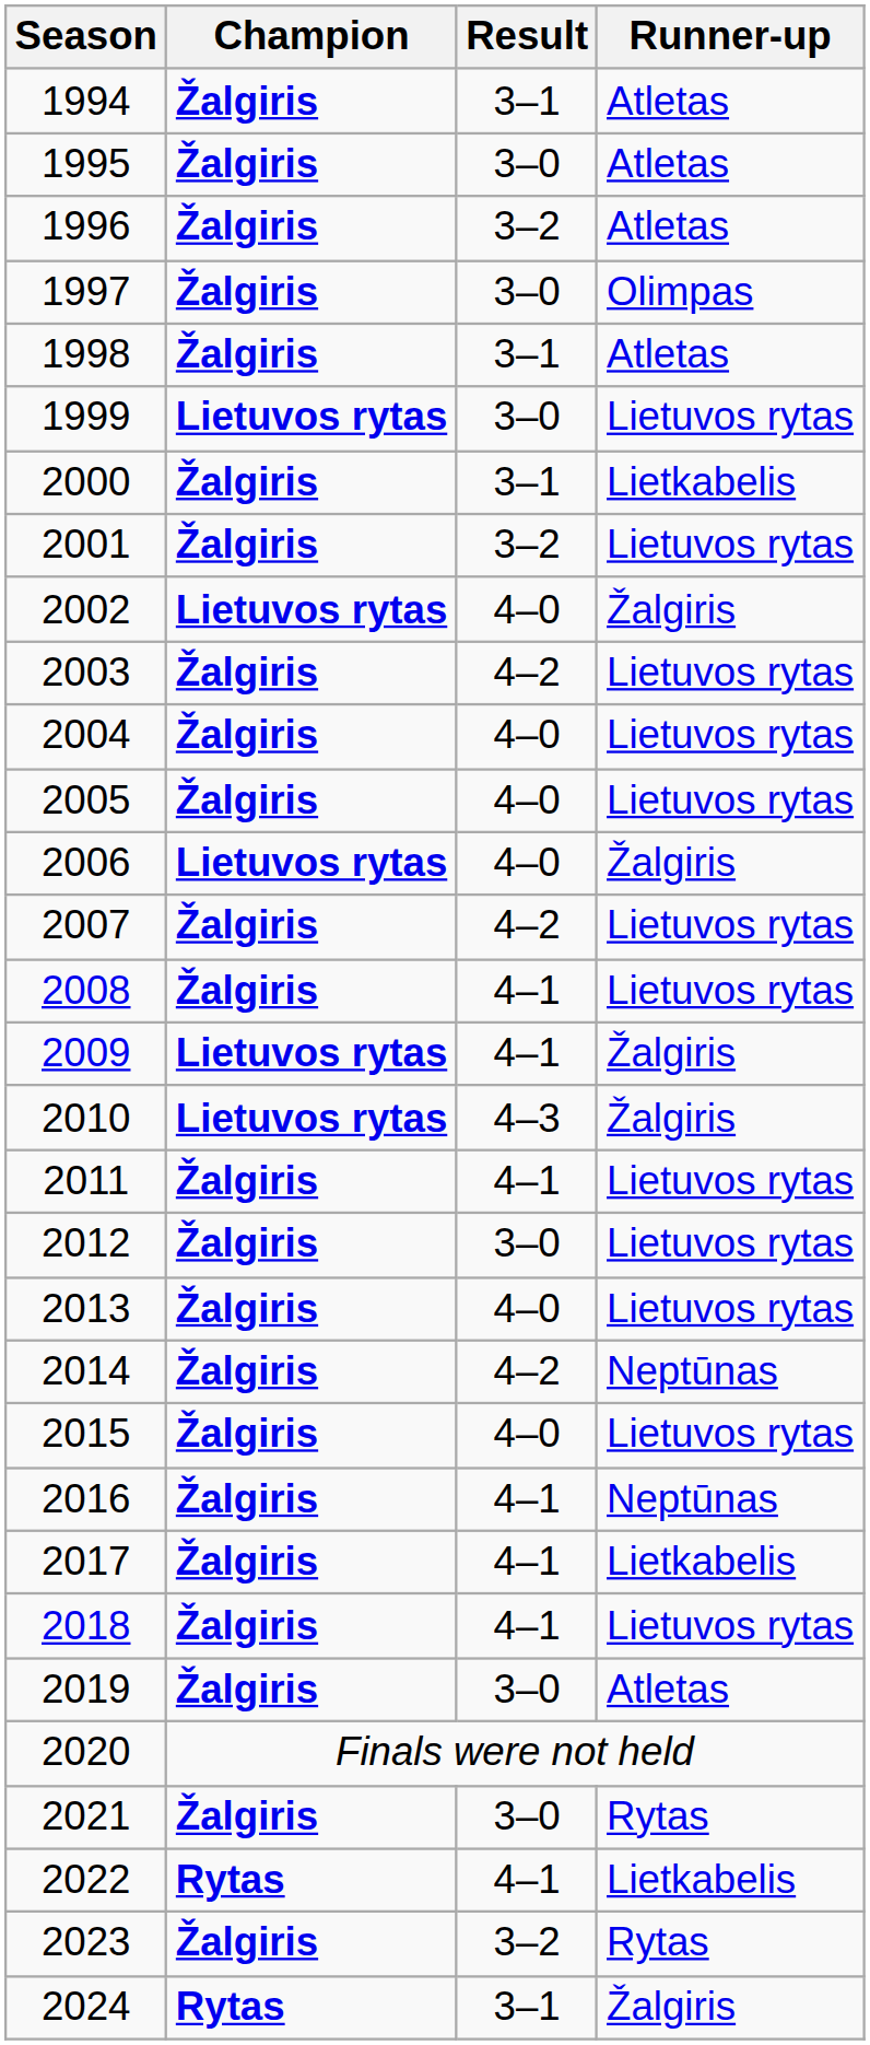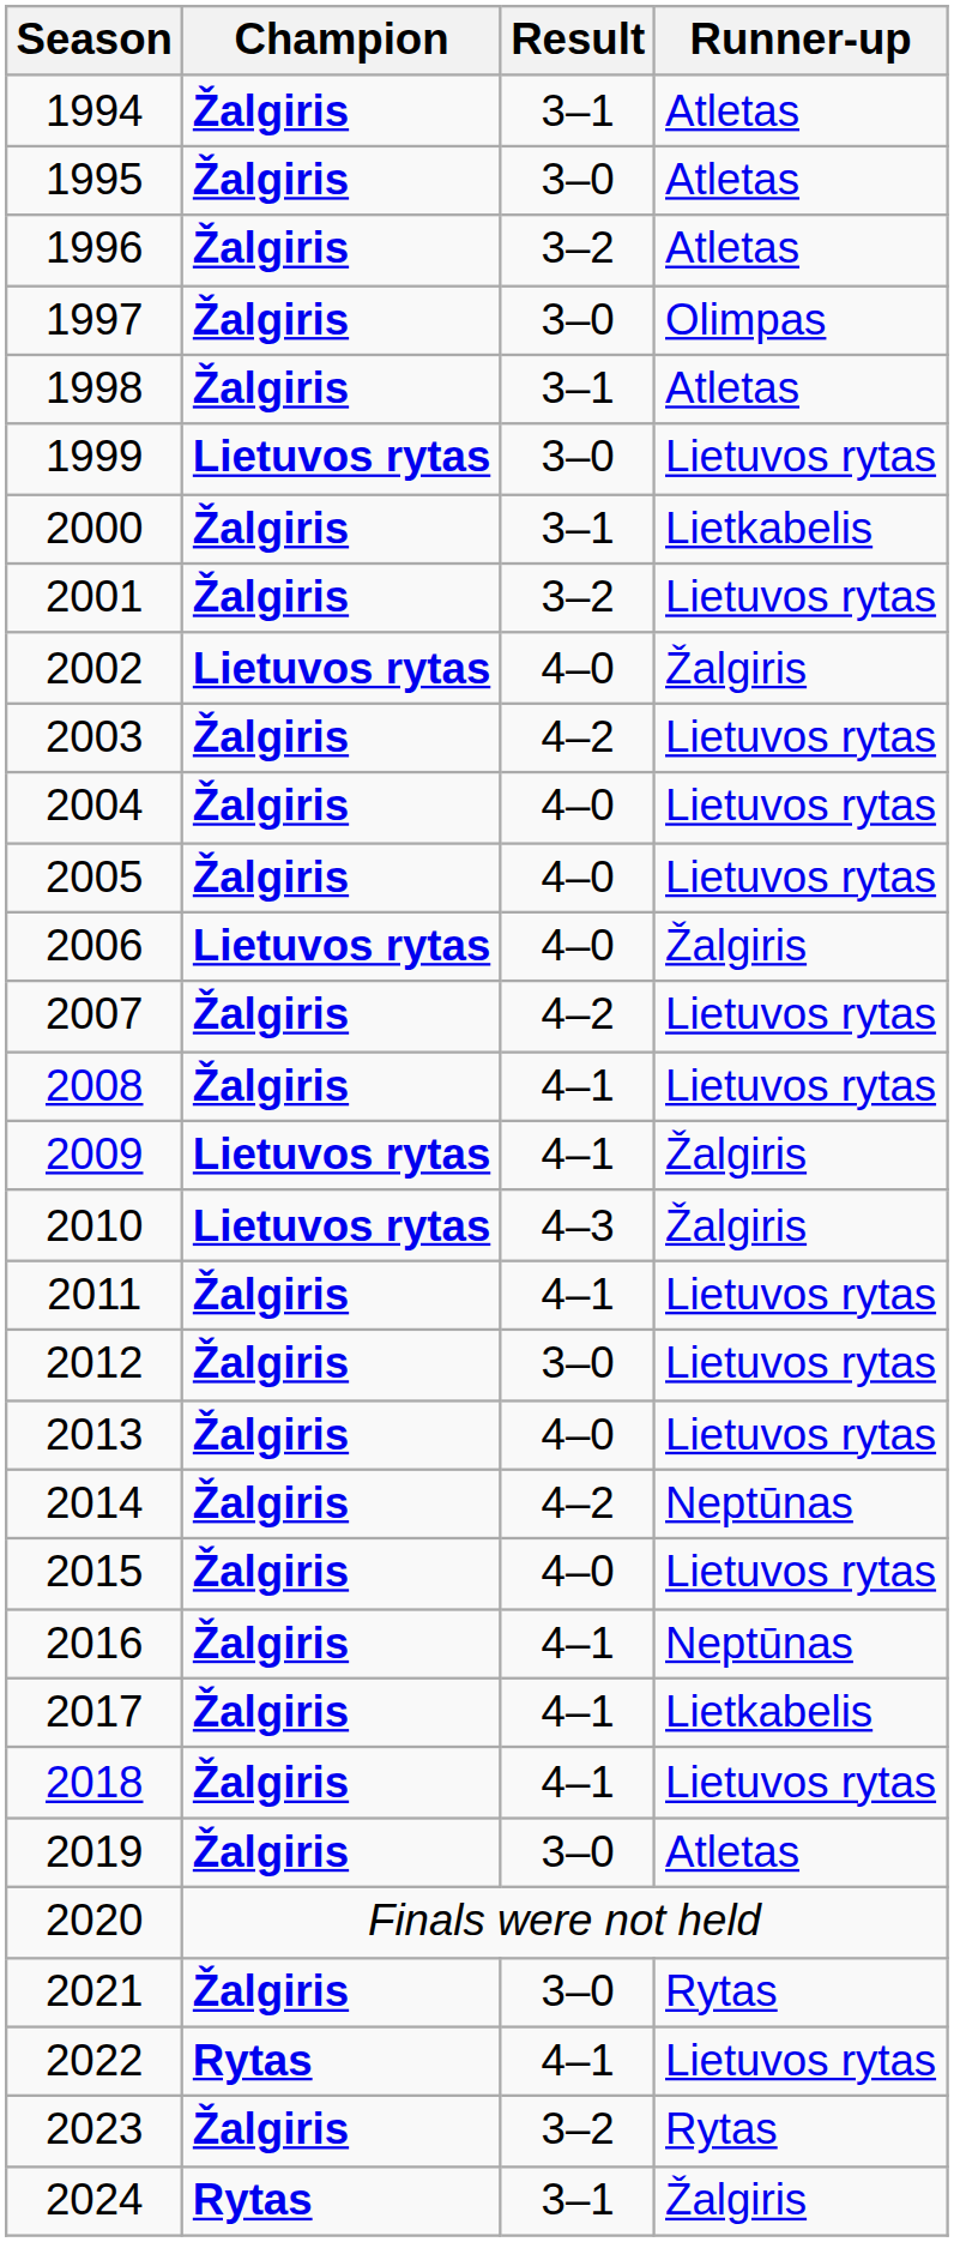2022 | Runner-up: Lietkabelis -> Lietuvos rytas
